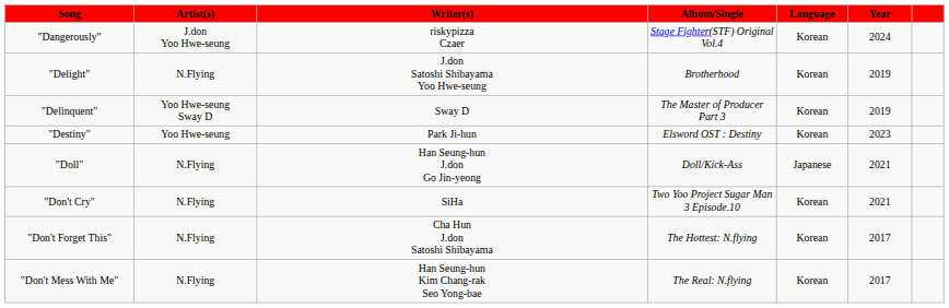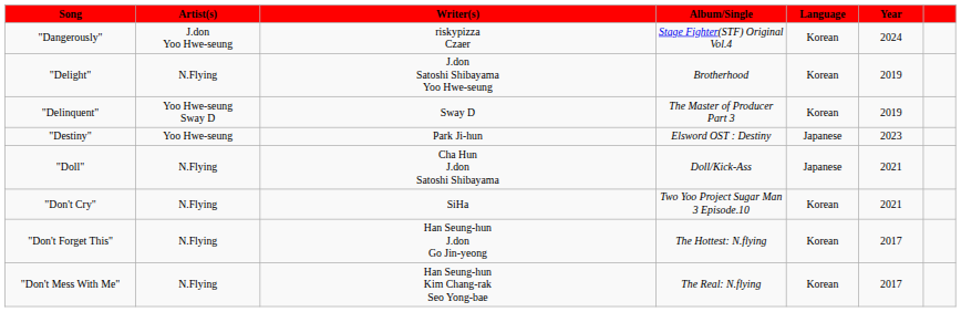"Destiny" | Language: Korean -> Japanese
"Doll" | Writer(s): Han Seung-hun J.don Go Jin-yeong -> Cha Hun J.don Satoshi Shibayama
"Don't Forget This" | Writer(s): Cha Hun J.don Satoshi Shibayama -> Han Seung-hun J.don Go Jin-yeong
